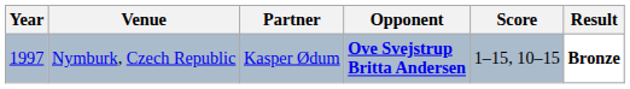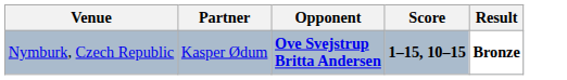- column: Year | 1997
Nymburk, Czech Republic | Score: normal -> bold
